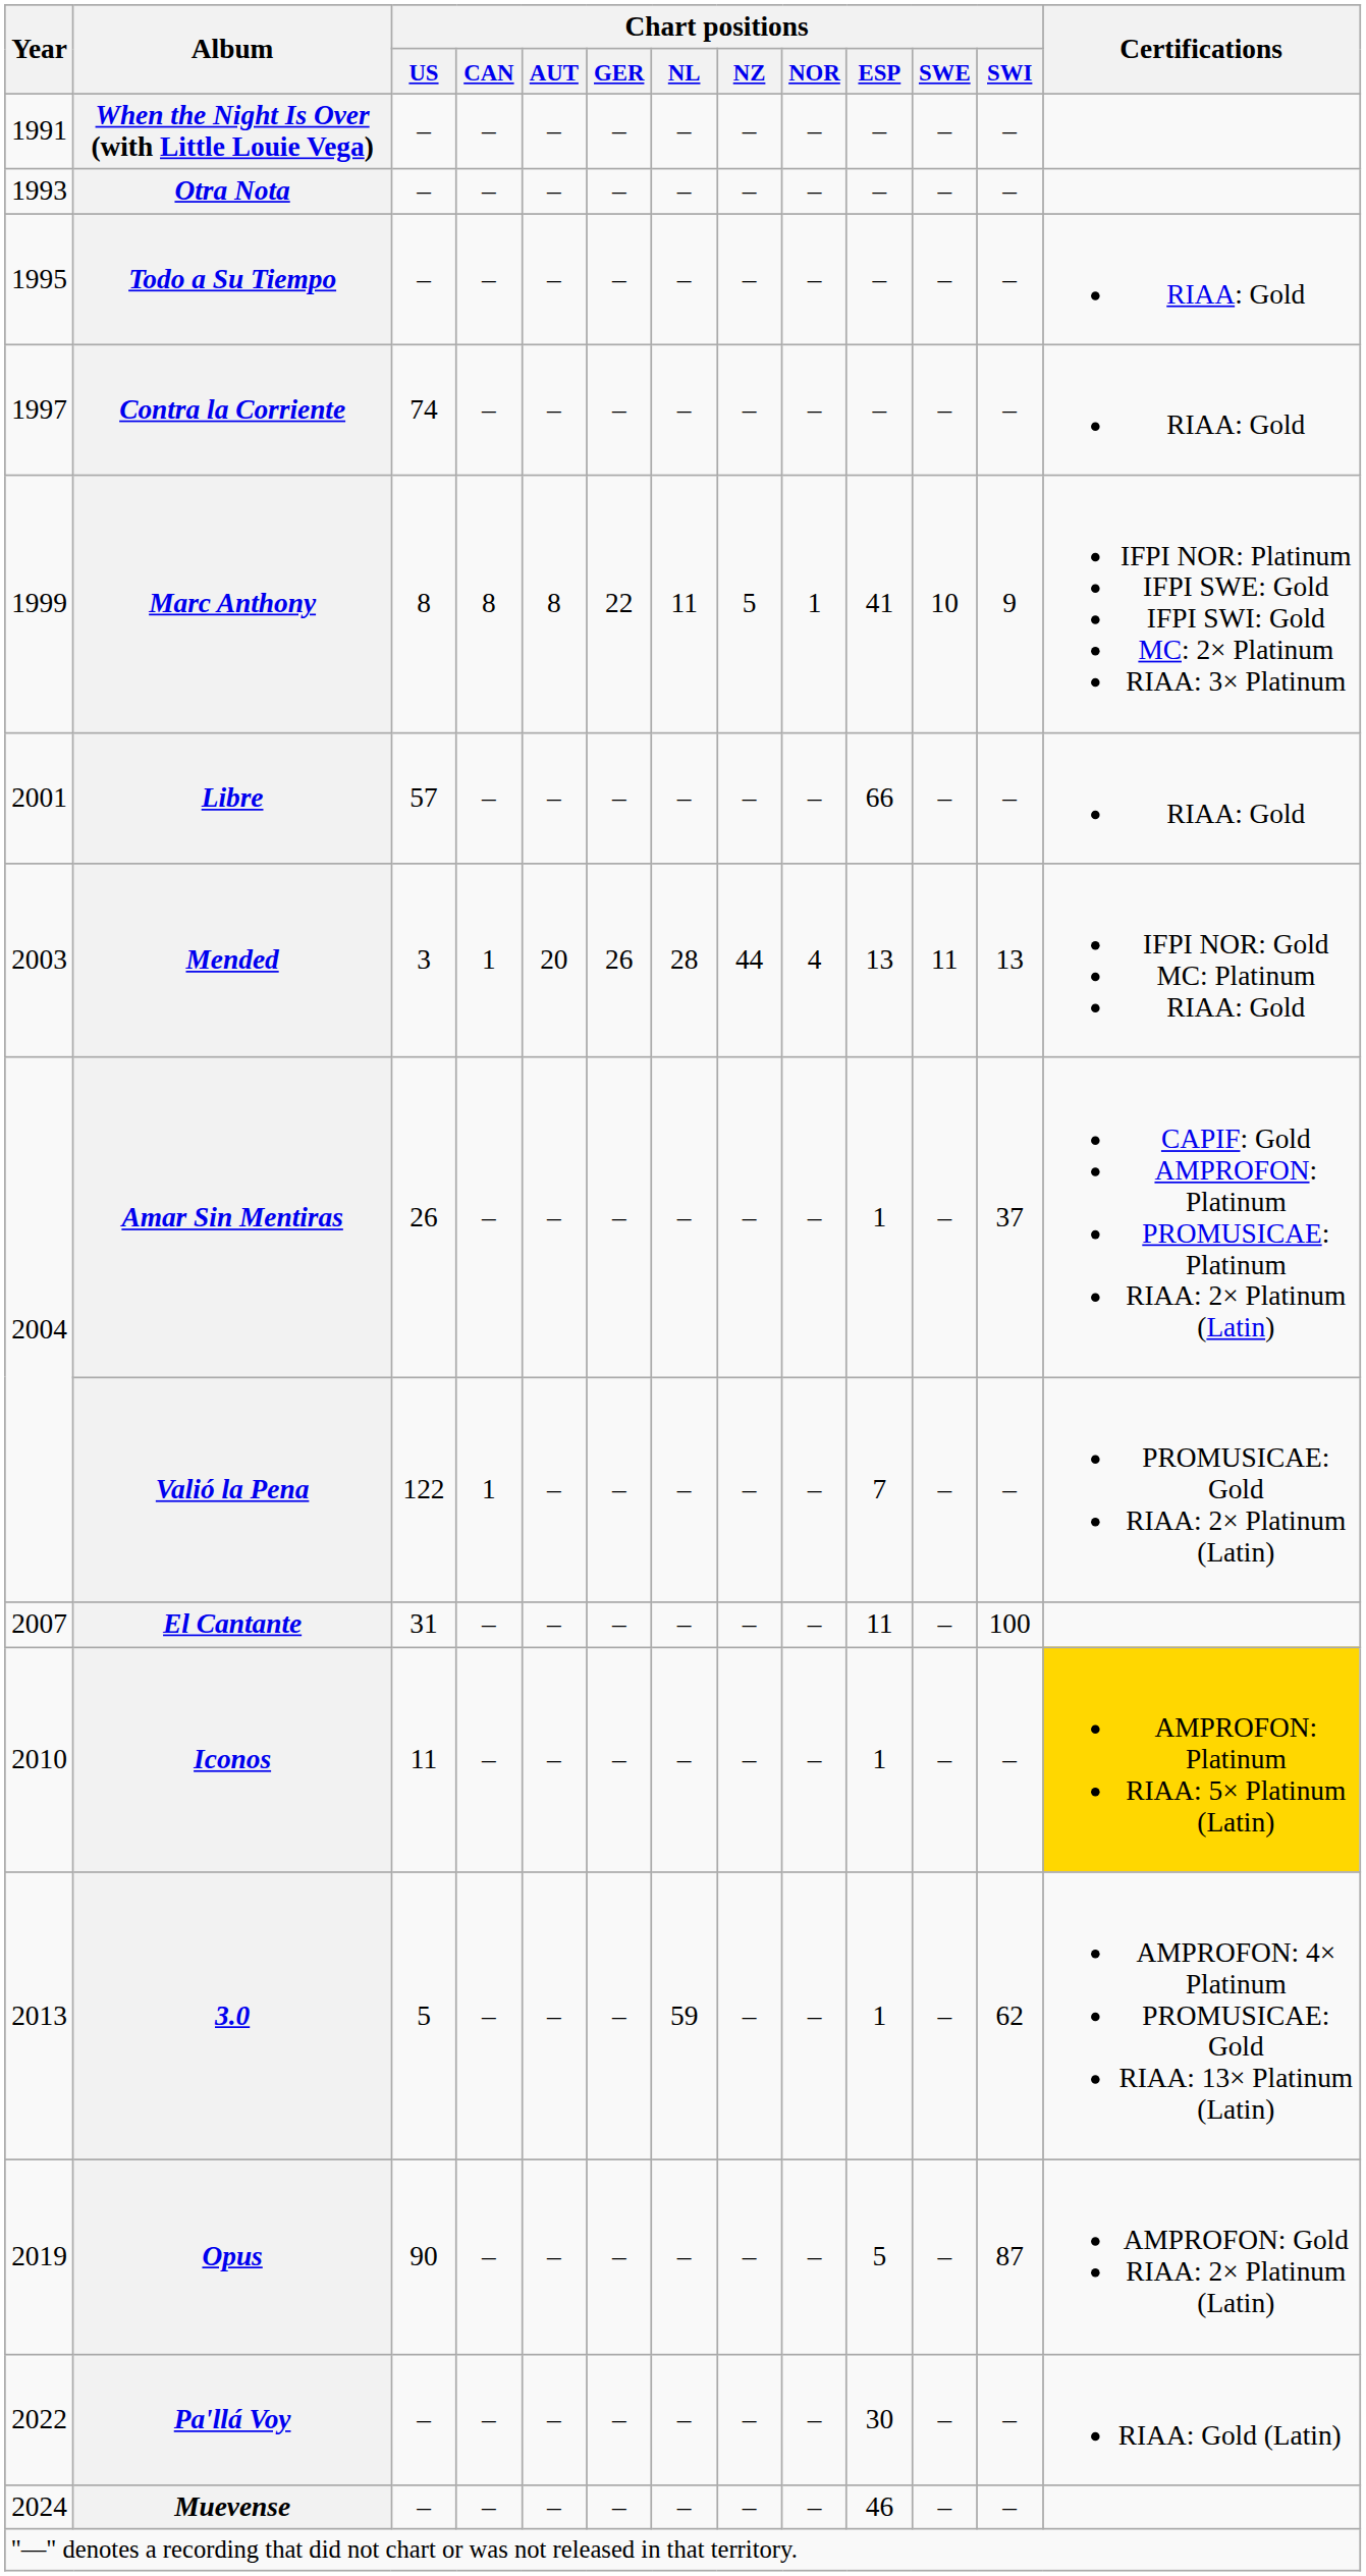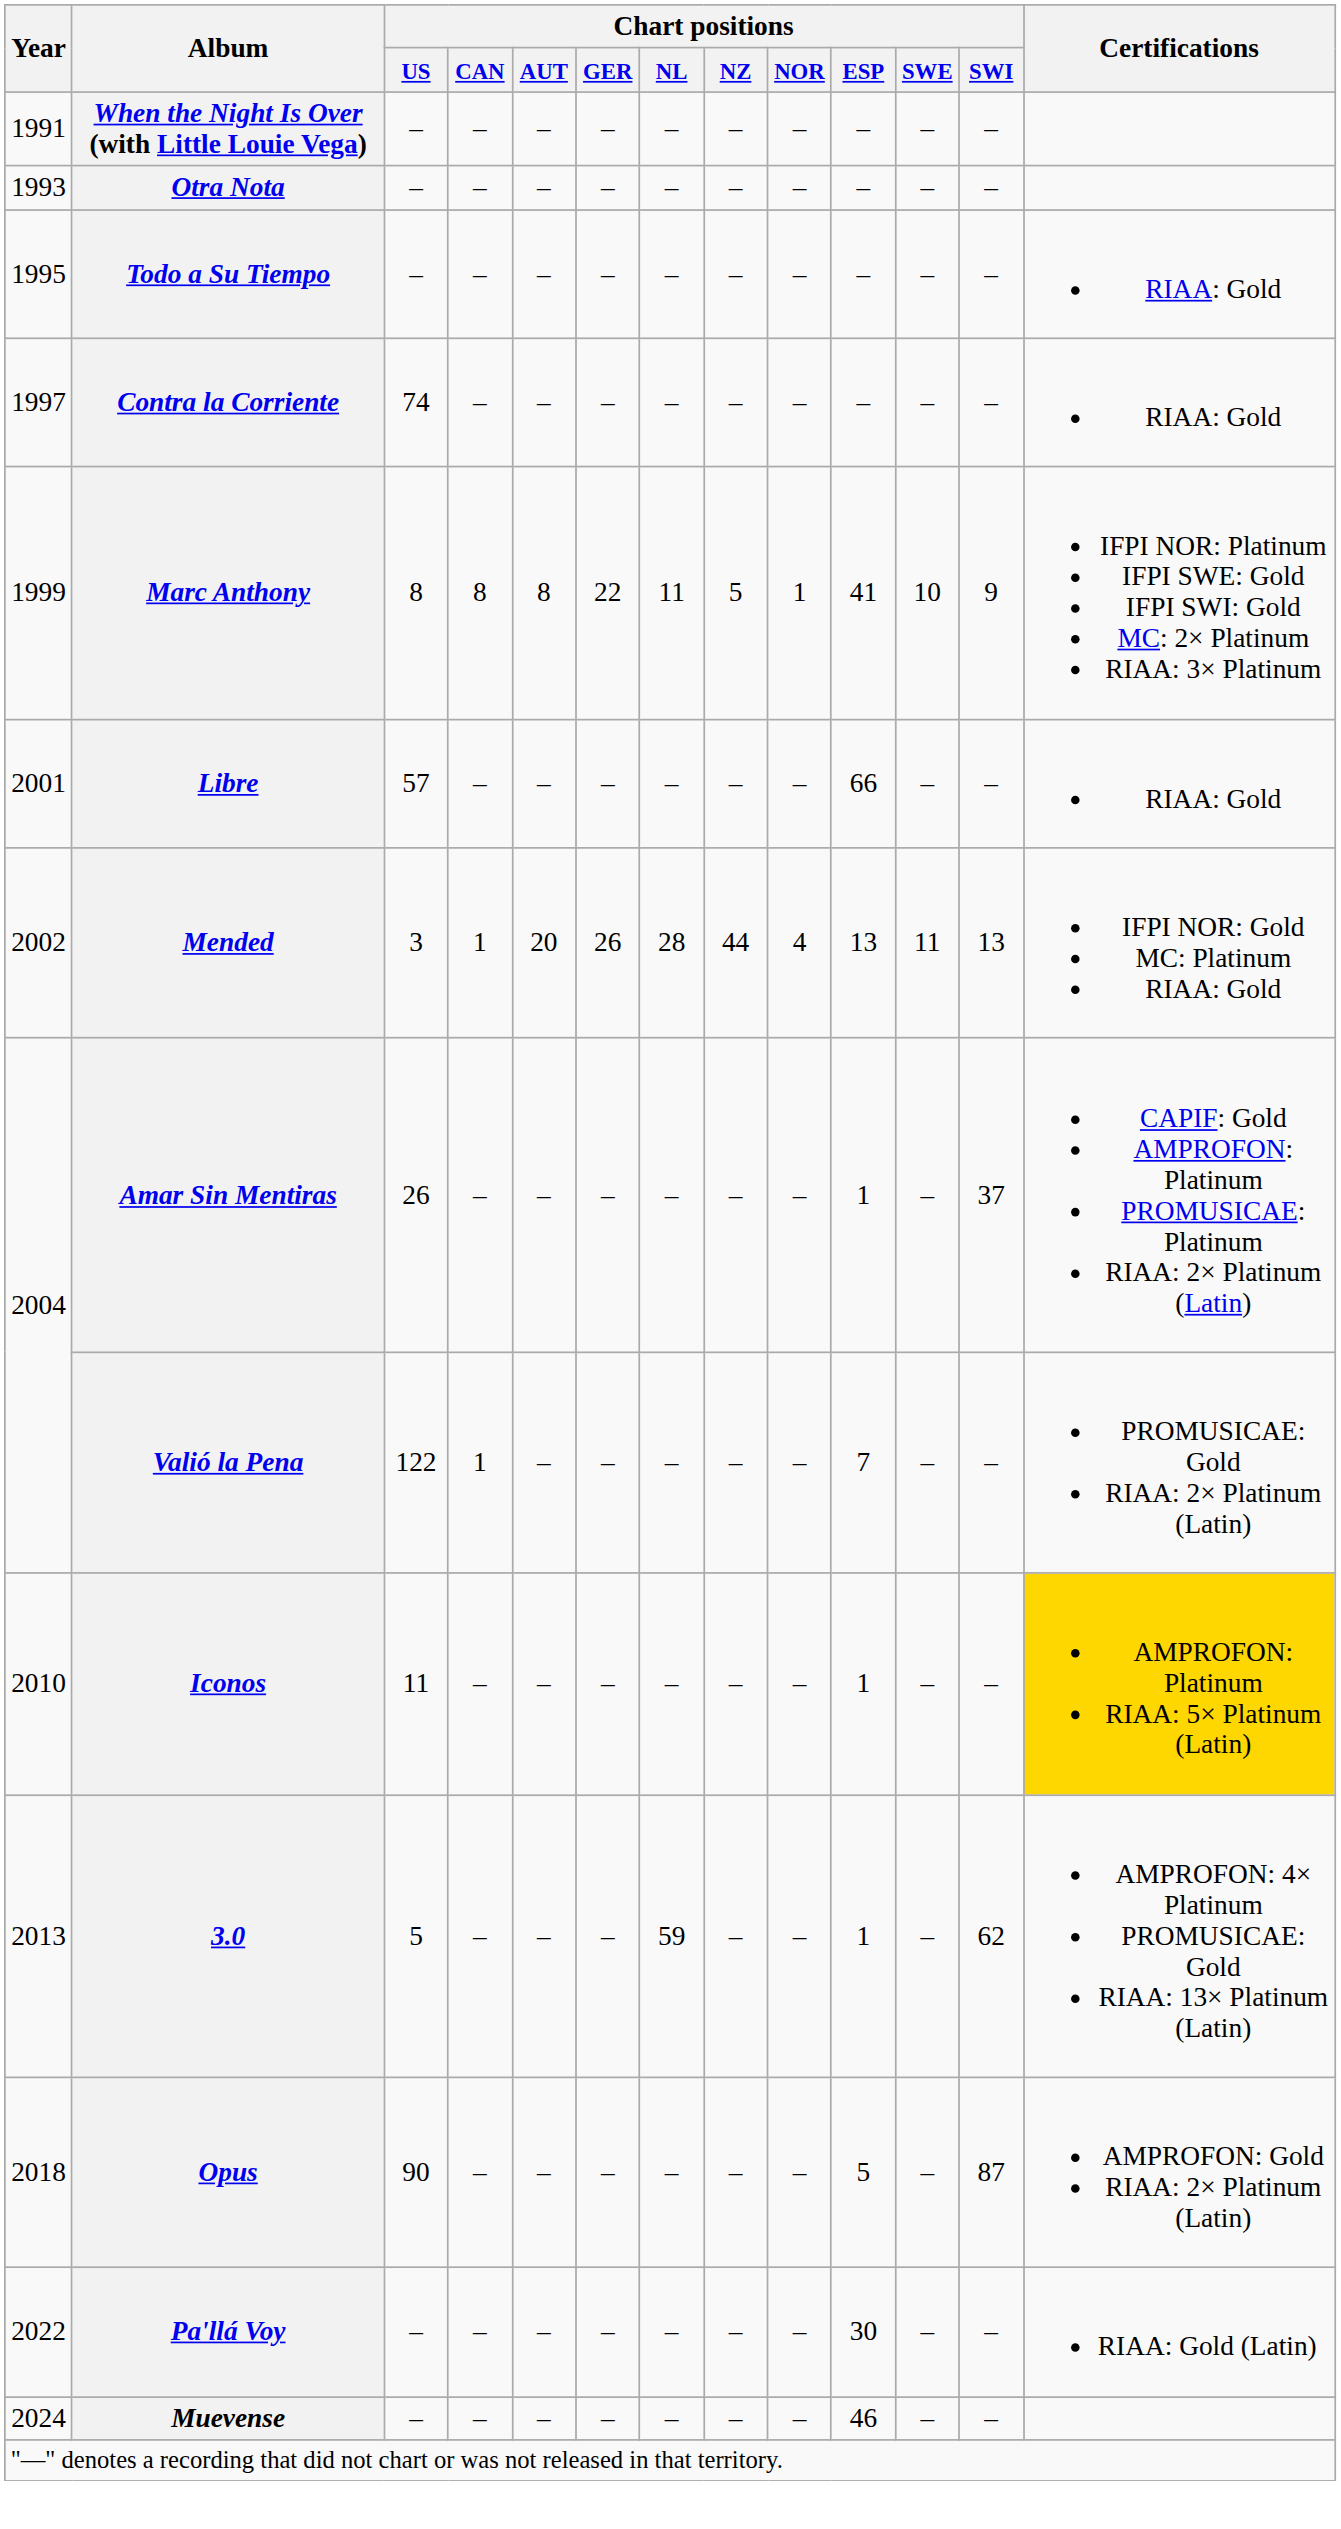Mended | Year: 2003 -> 2002
- row: 2007 | El Cantante | 31 | – | – | – | – | – | – | 11 | – | 100
Opus | Year: 2019 -> 2018
